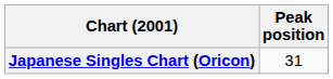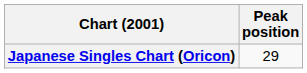Japanese Singles Chart (Oricon) | Peak position: 31 -> 29
